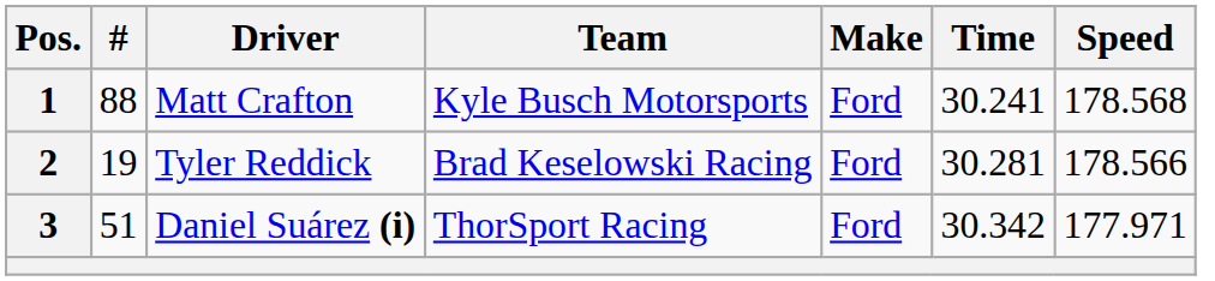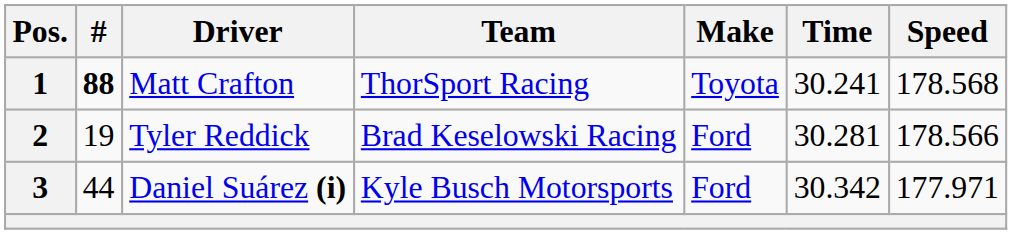1 | #: normal -> bold
1 | Team: Kyle Busch Motorsports -> ThorSport Racing
1 | Make: Ford -> Toyota
3 | #: 51 -> 44
3 | Team: ThorSport Racing -> Kyle Busch Motorsports
